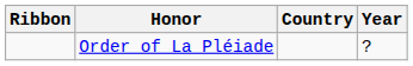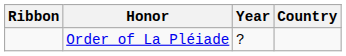columns swapped: Country <-> Year
